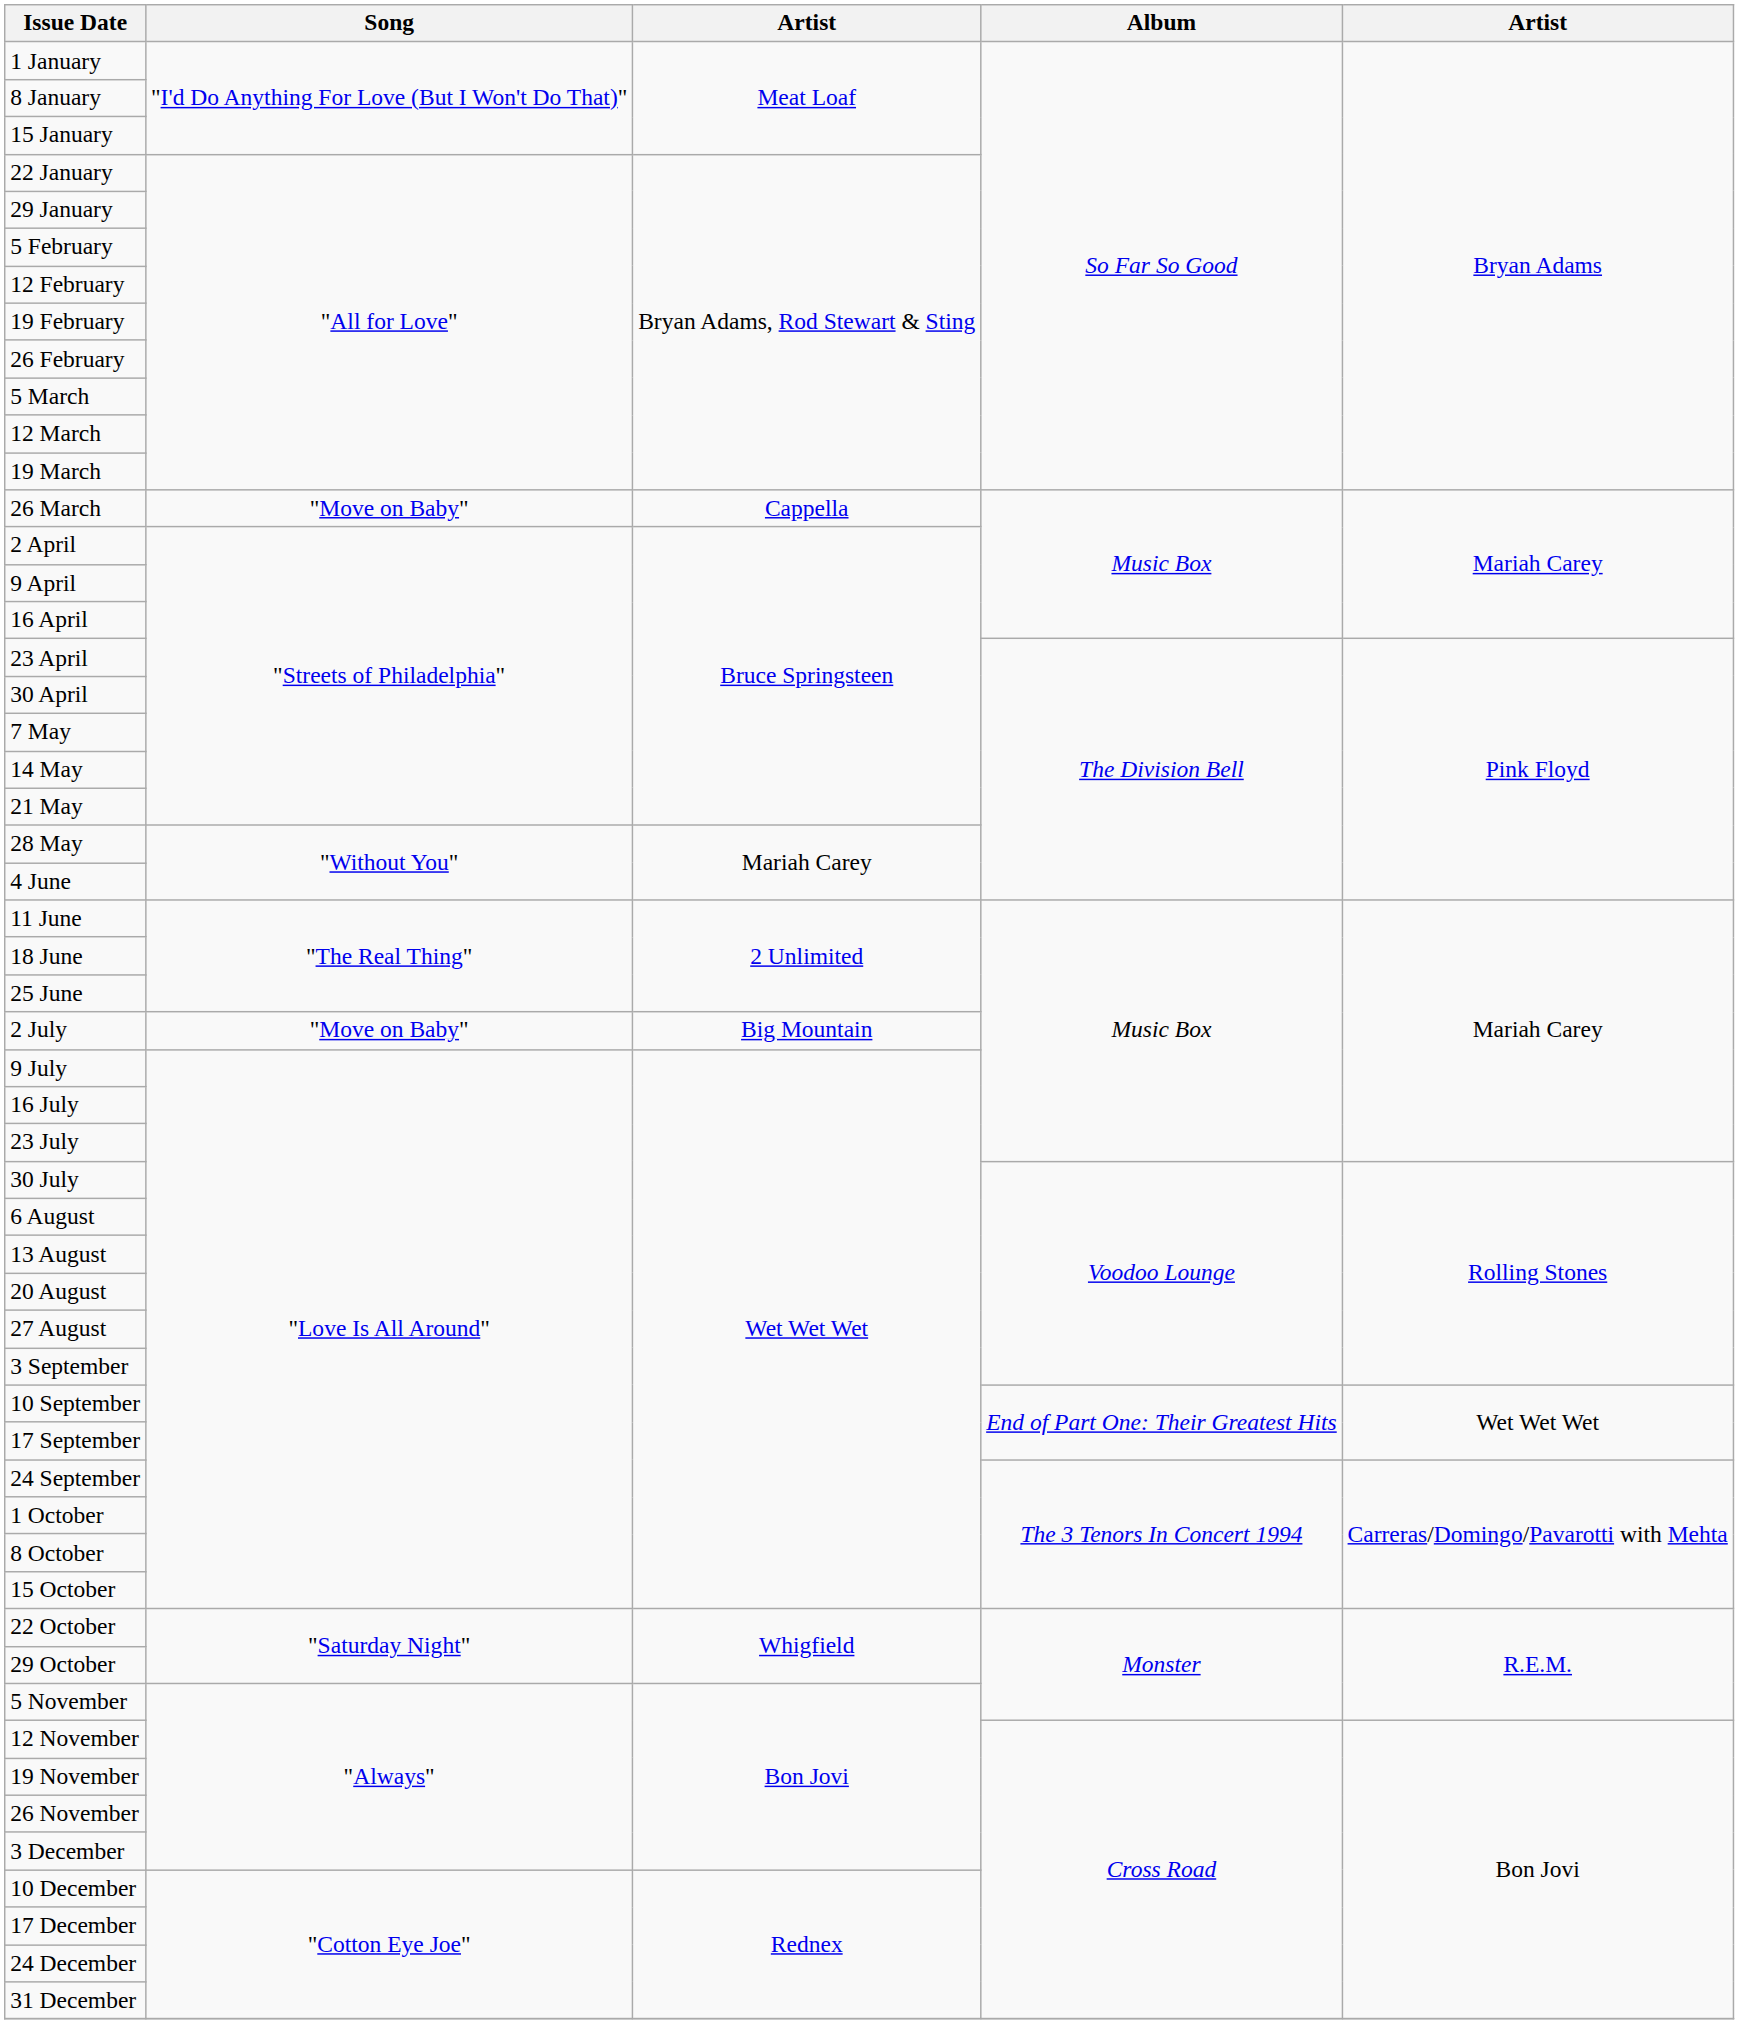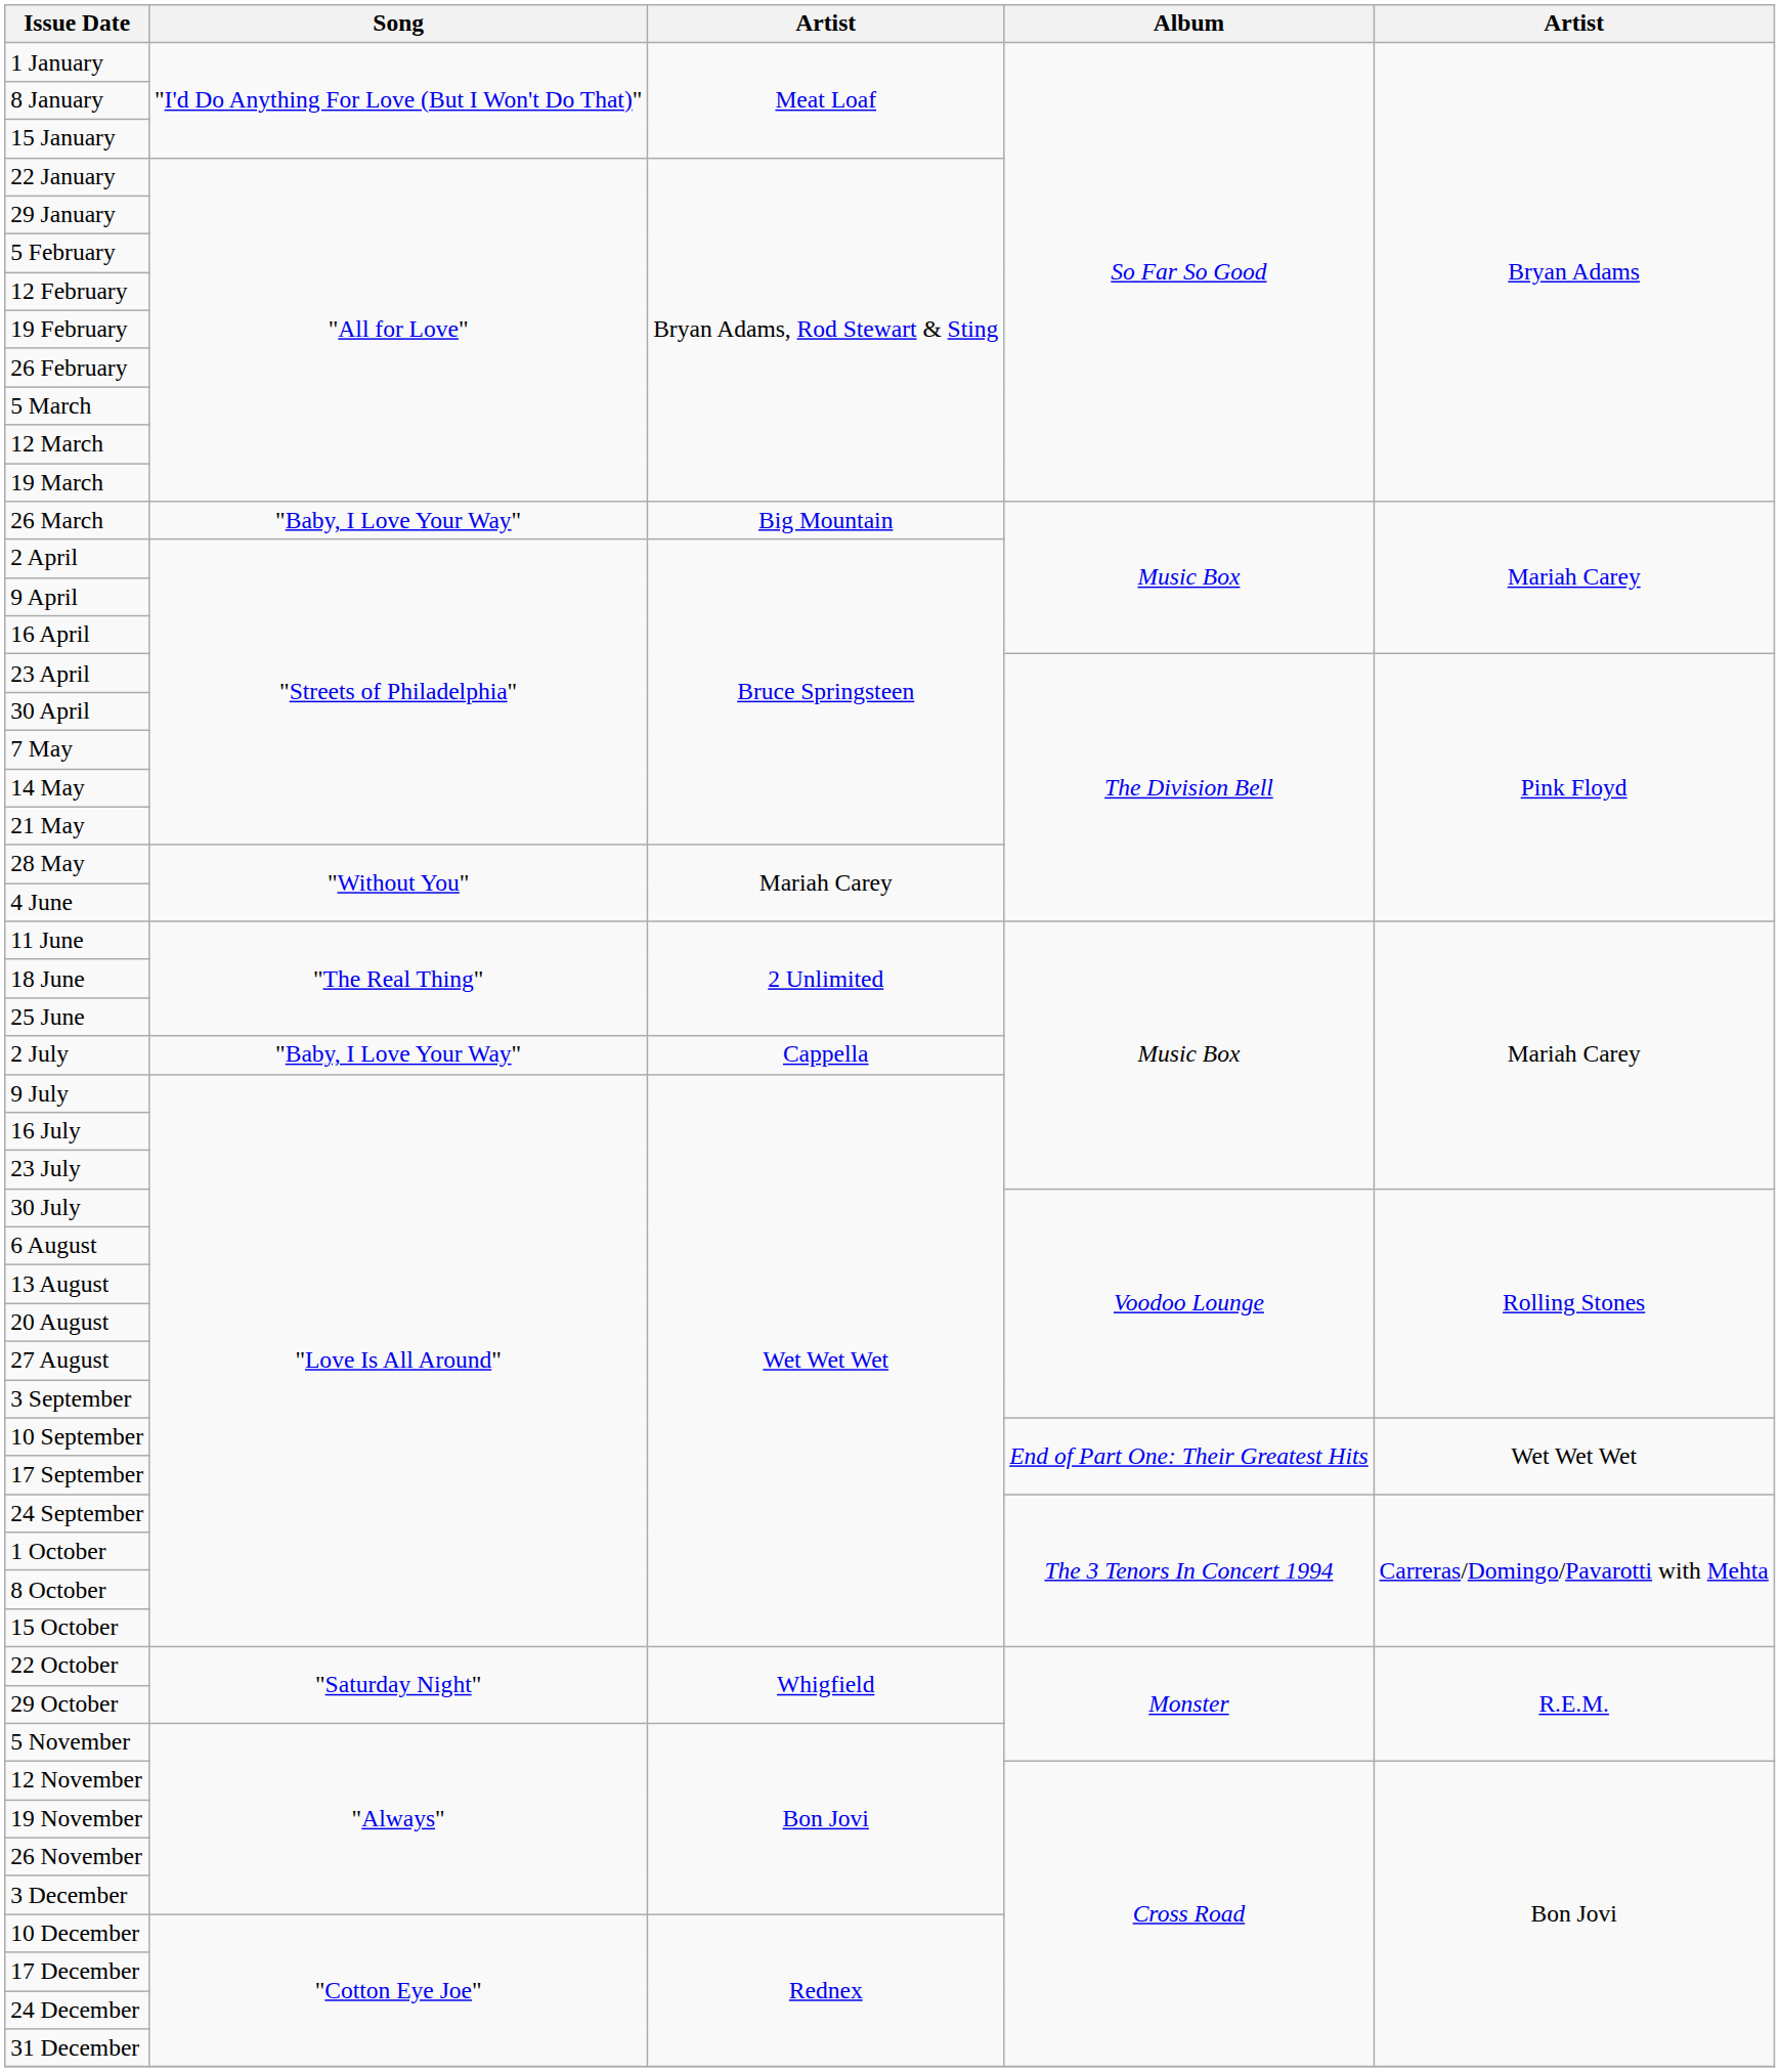26 March | Song: "Move on Baby" -> "Baby, I Love Your Way"
26 March | column 3: Cappella -> Big Mountain
2 July | Song: "Move on Baby" -> "Baby, I Love Your Way"
2 July | column 3: Big Mountain -> Cappella
